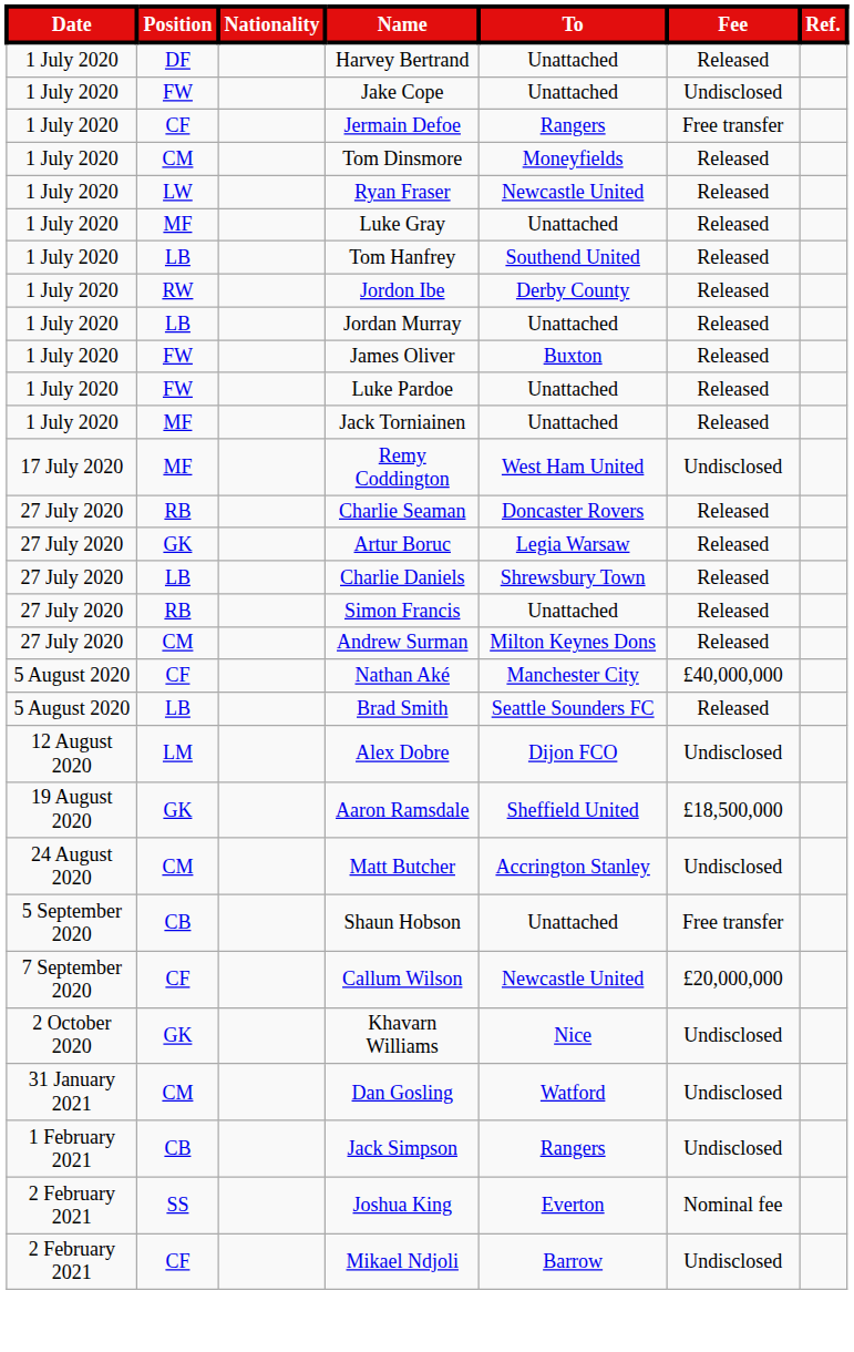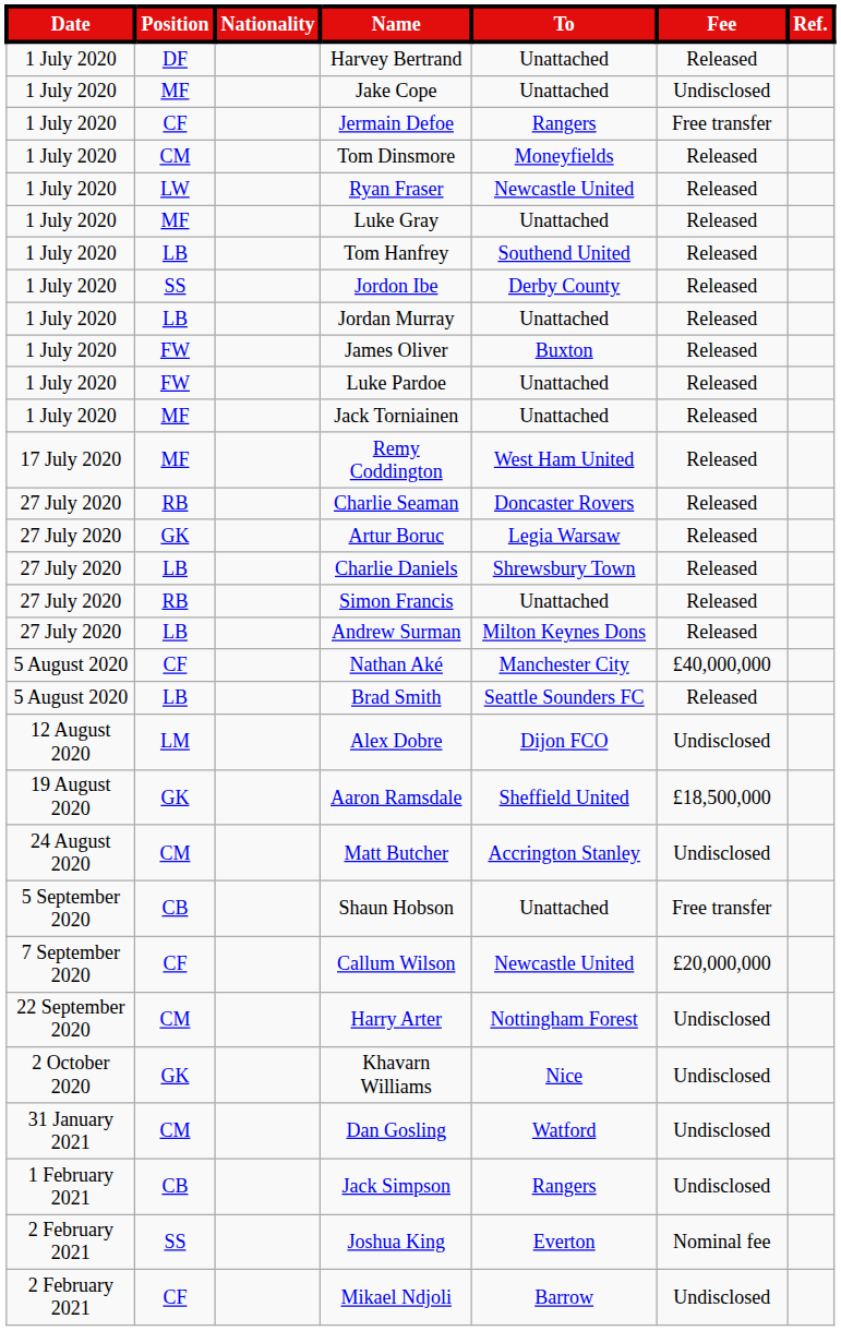Jake Cope | Position: FW -> MF
Jordon Ibe | Position: RW -> SS
Remy Coddington | Fee: Undisclosed -> Released
Andrew Surman | Position: CM -> LB
+ row: 22 September 2020 | CM | Harry Arter | Nottingham Forest | Undisclosed
